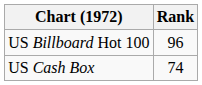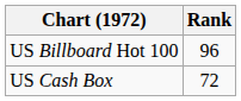US Cash Box | Rank: 74 -> 72
